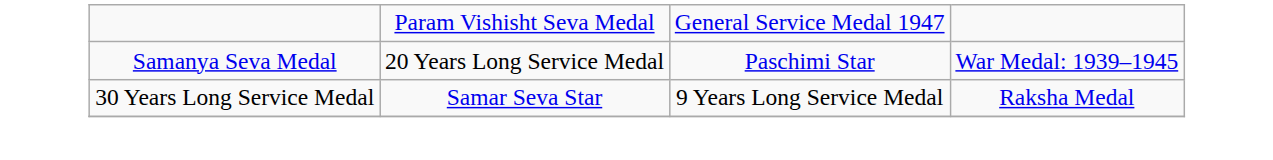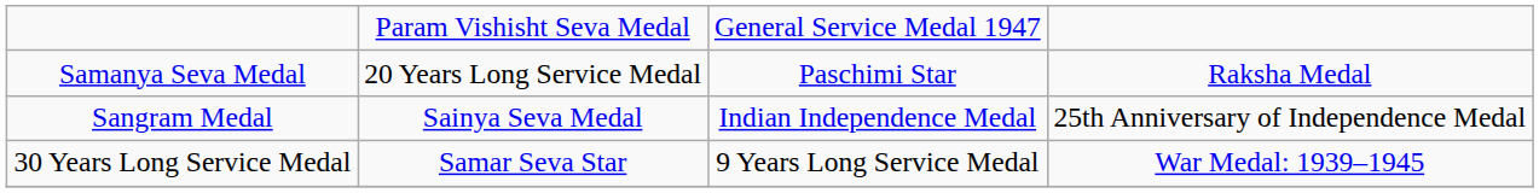Samanya Seva Medal | column 4: War Medal: 1939–1945 -> Raksha Medal
+ row: Sangram Medal | Sainya Seva Medal | Indian Independence Medal | 25th Anniversary of Independence Medal
30 Years Long Service Medal | column 4: Raksha Medal -> War Medal: 1939–1945
